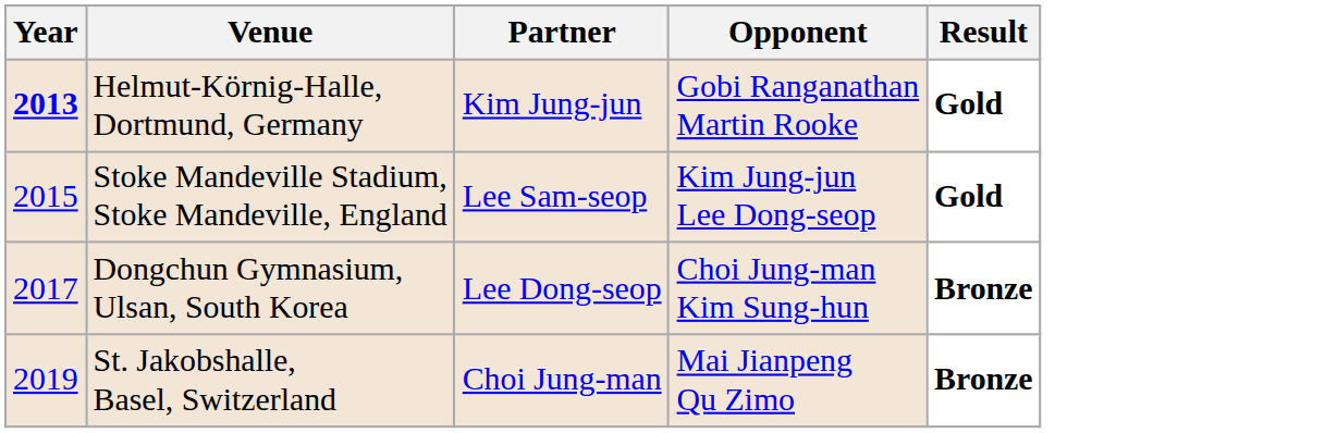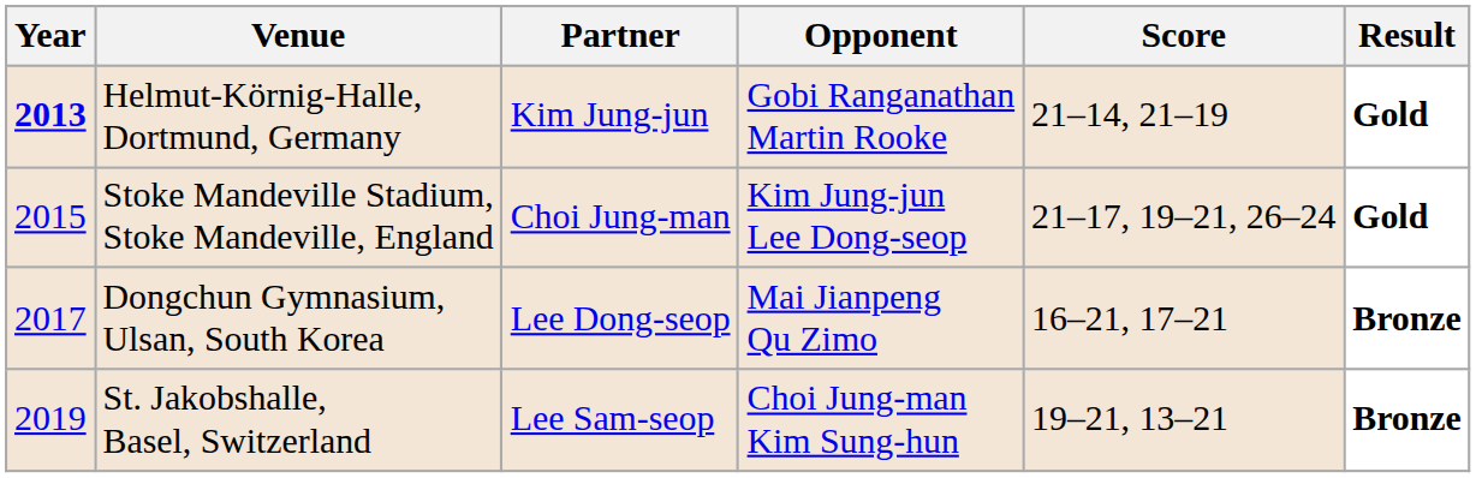+ column: Score | 21–14, 21–19 | 21–17, 19–21, 26–24 | 16–21, 17–21 | 19–21, 13–21
Stoke Mandeville Stadium, Stoke Mandeville, England | Partner: Lee Sam-seop -> Choi Jung-man
Dongchun Gymnasium, Ulsan, South Korea | Opponent: Choi Jung-man Kim Sung-hun -> Mai Jianpeng Qu Zimo
St. Jakobshalle, Basel, Switzerland | Partner: Choi Jung-man -> Lee Sam-seop
St. Jakobshalle, Basel, Switzerland | Opponent: Mai Jianpeng Qu Zimo -> Choi Jung-man Kim Sung-hun
